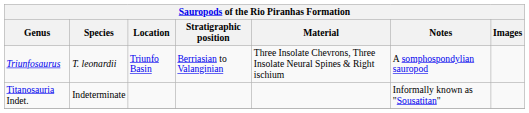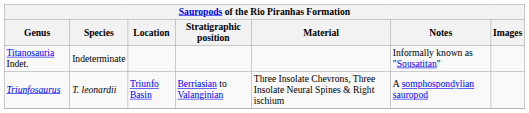rows swapped: Titanosauria Indet. <-> Triunfosaurus
